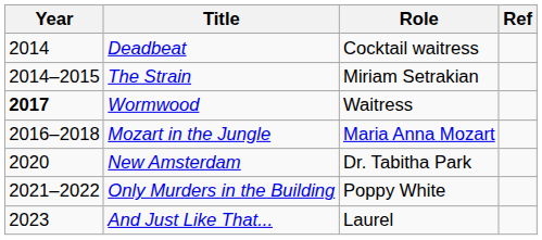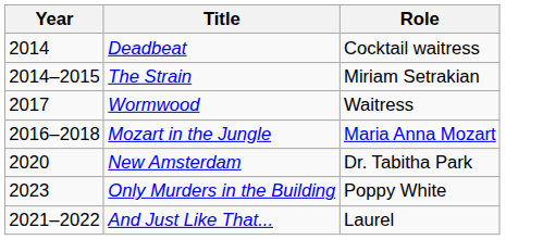- column: Ref
Wormwood | Year: bold -> normal
Only Murders in the Building | Year: 2021–2022 -> 2023
And Just Like That... | Year: 2023 -> 2021–2022
